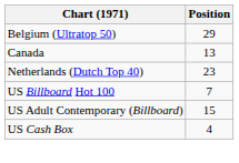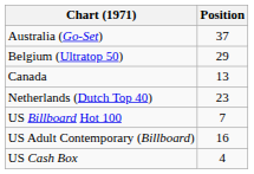+ row: Australia (Go-Set) | 37
US Adult Contemporary (Billboard) | Position: 15 -> 16
